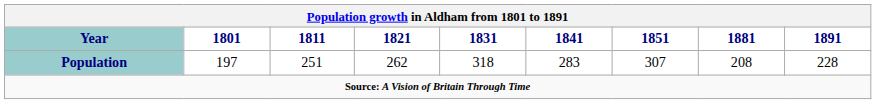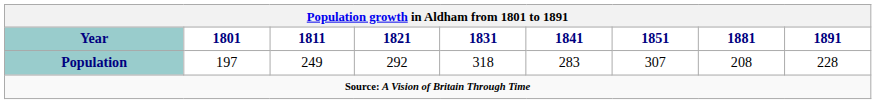Population | 1811: 251 -> 249
Population | 1821: 262 -> 292
